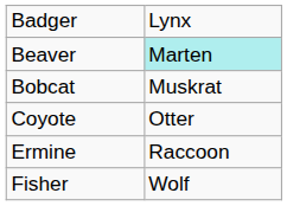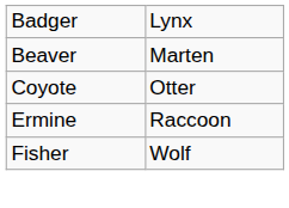Beaver | column 2: paleturquoise background -> no background
- row: Bobcat | Muskrat
